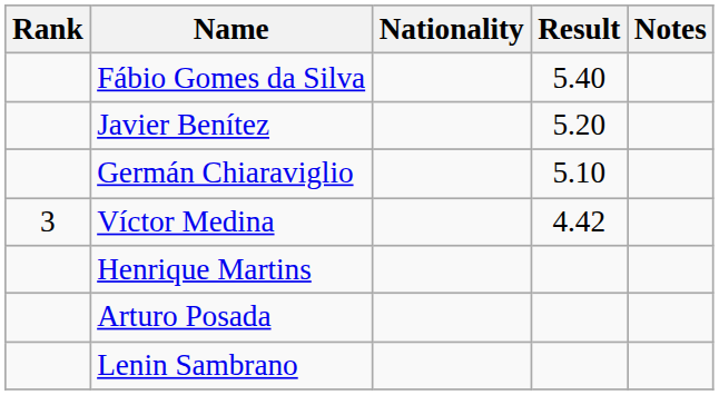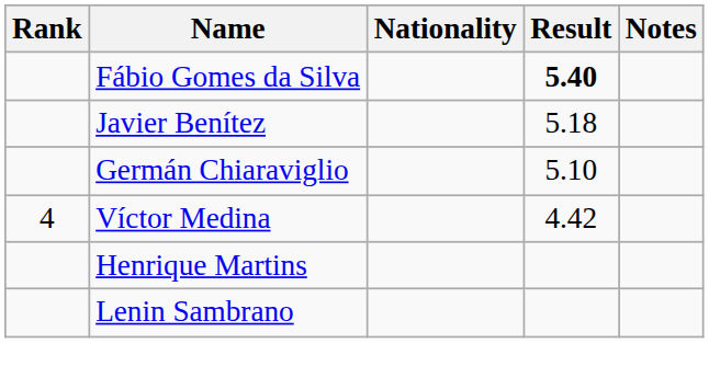Fábio Gomes da Silva | Result: normal -> bold
Javier Benítez | Result: 5.20 -> 5.18
Víctor Medina | Rank: 3 -> 4
- row: Arturo Posada
